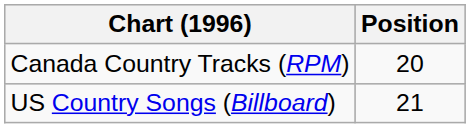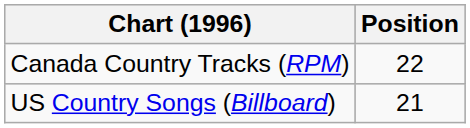Canada Country Tracks (RPM) | Position: 20 -> 22
